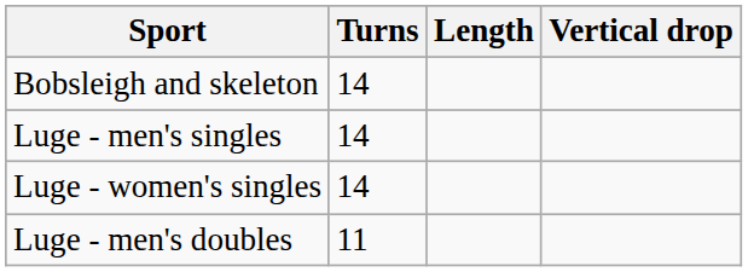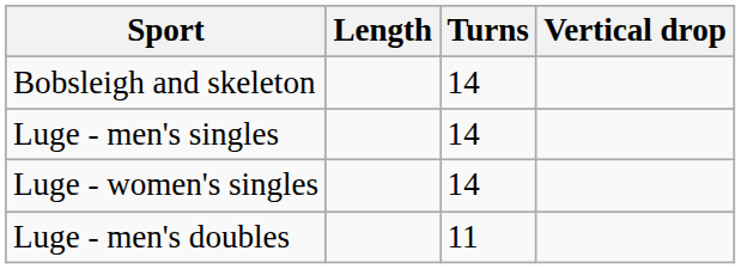columns swapped: Length <-> Turns
